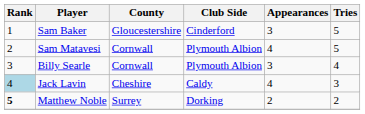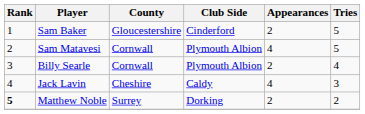Sam Baker | Appearances: 3 -> 2
Billy Searle | Appearances: 3 -> 2
Jack Lavin | Rank: lightblue background -> no background
